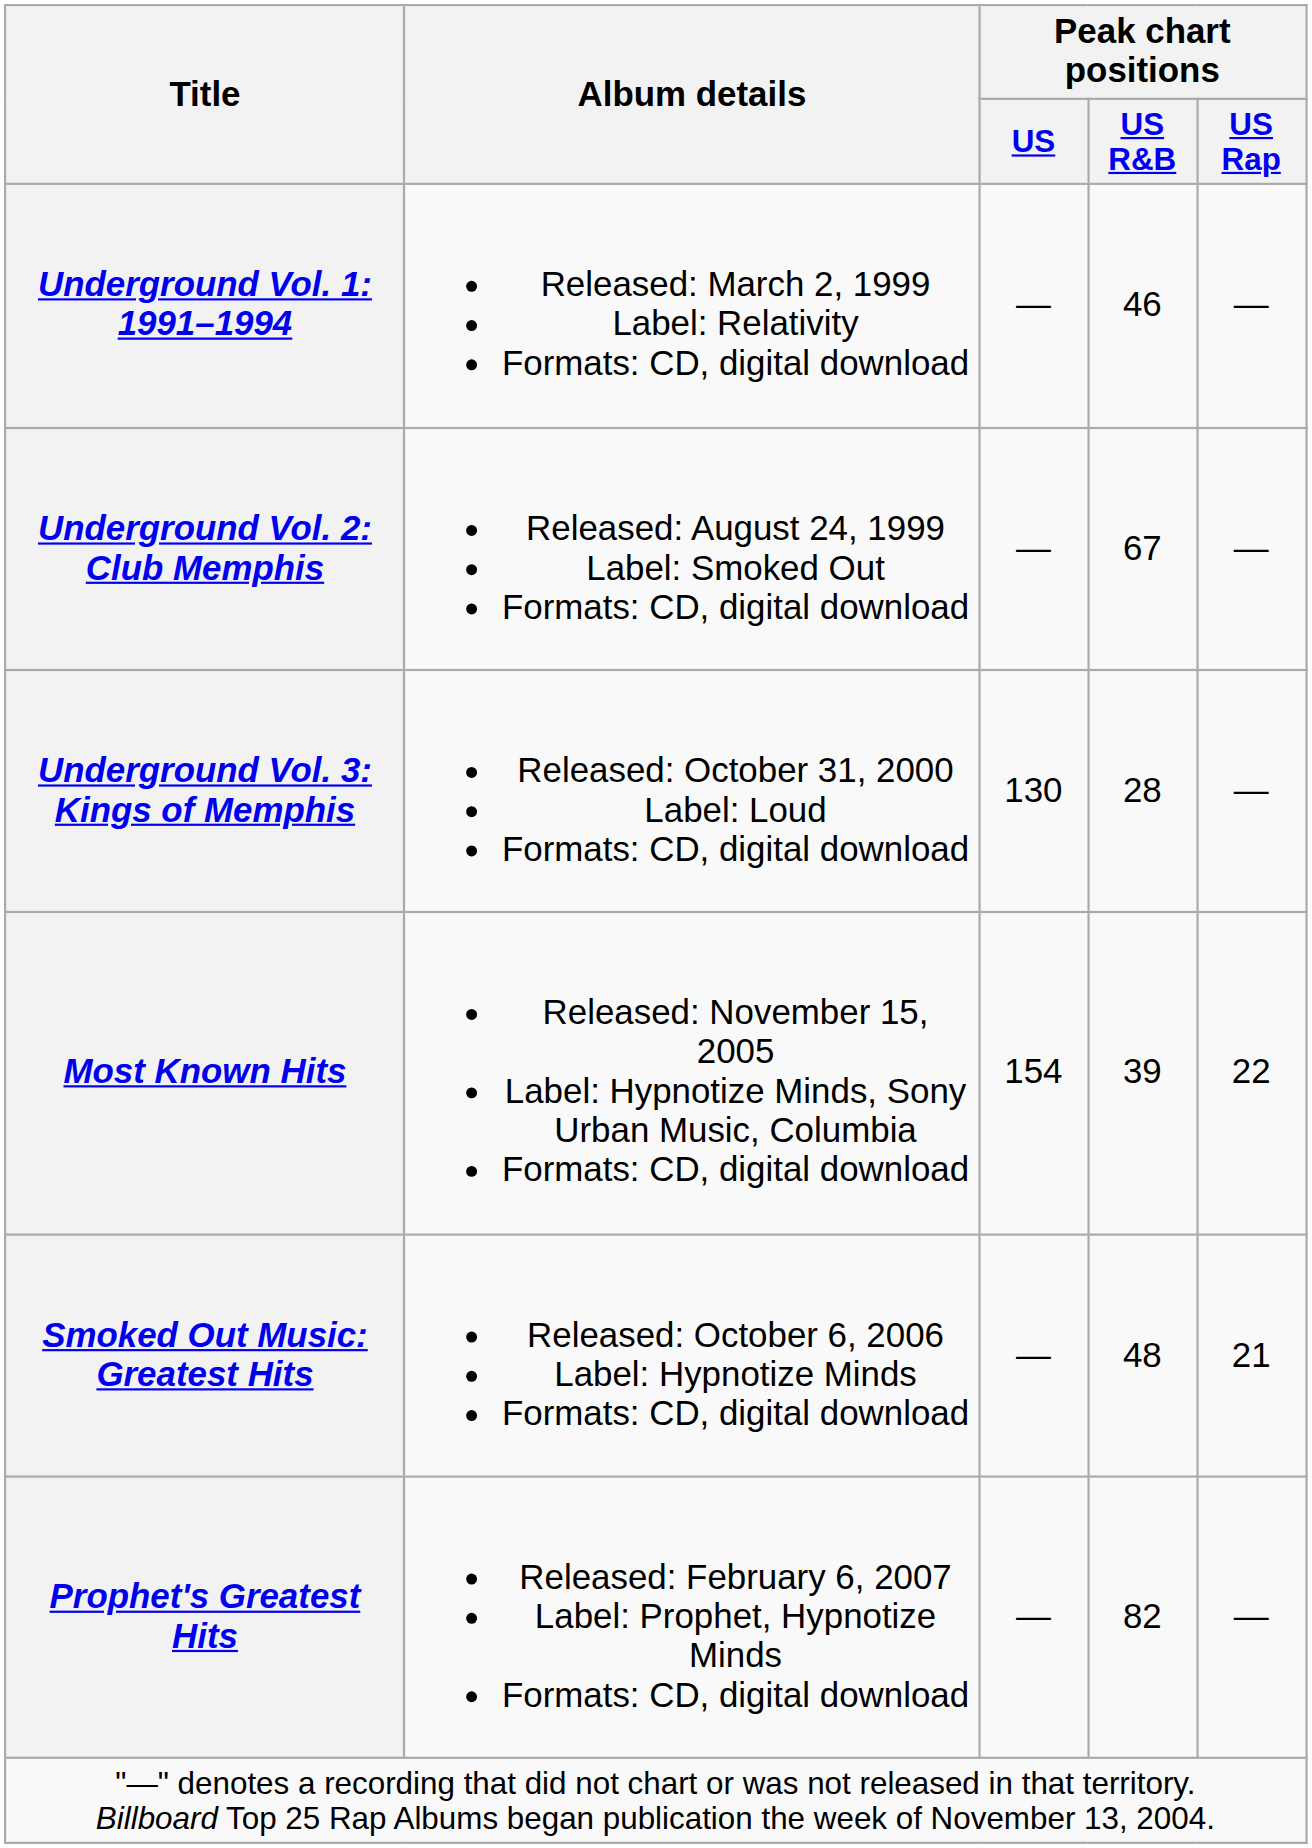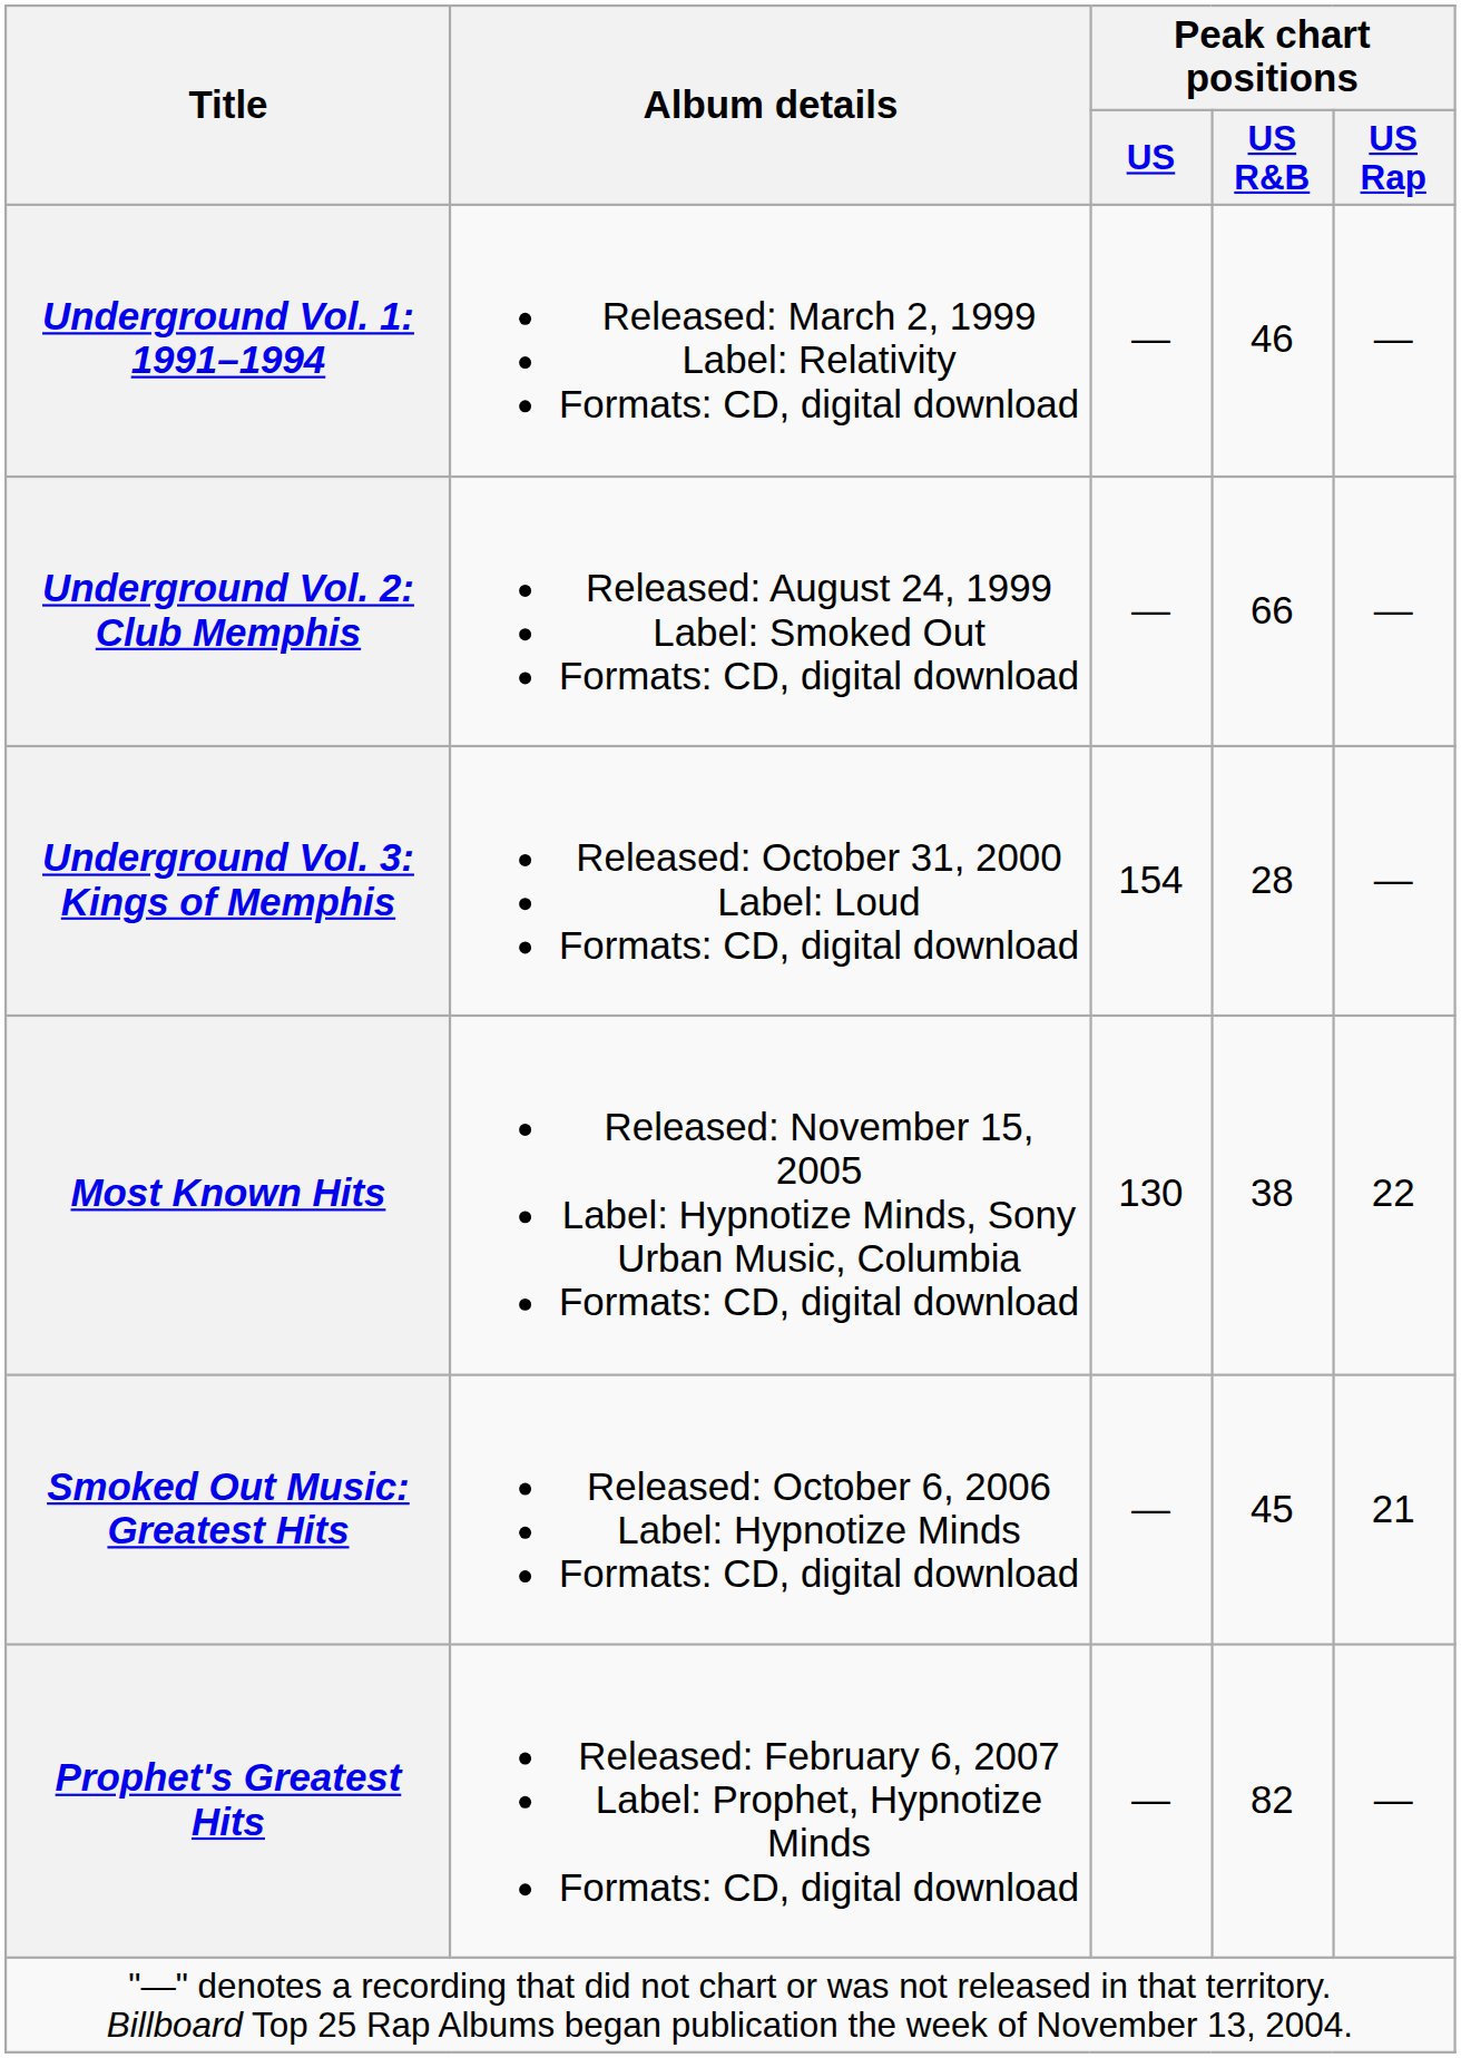Underground Vol. 2: Club Memphis | Peak chart positions / US R&B: 67 -> 66
Underground Vol. 3: Kings of Memphis | Peak chart positions / US: 130 -> 154
Most Known Hits | Peak chart positions / US: 154 -> 130
Most Known Hits | Peak chart positions / US R&B: 39 -> 38
Smoked Out Music: Greatest Hits | Peak chart positions / US R&B: 48 -> 45
